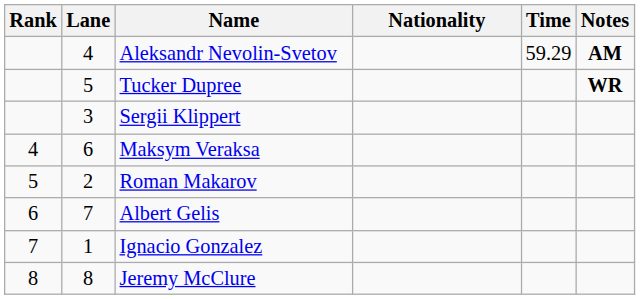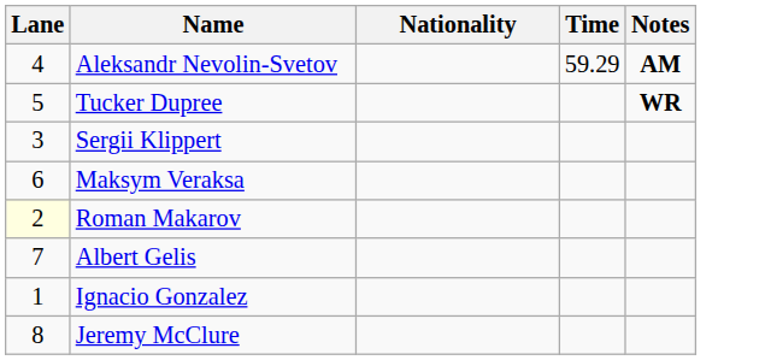- column: Rank | 4 | 5 | 6 | 7 | 8
Roman Makarov | Lane: no background -> lightyellow background
